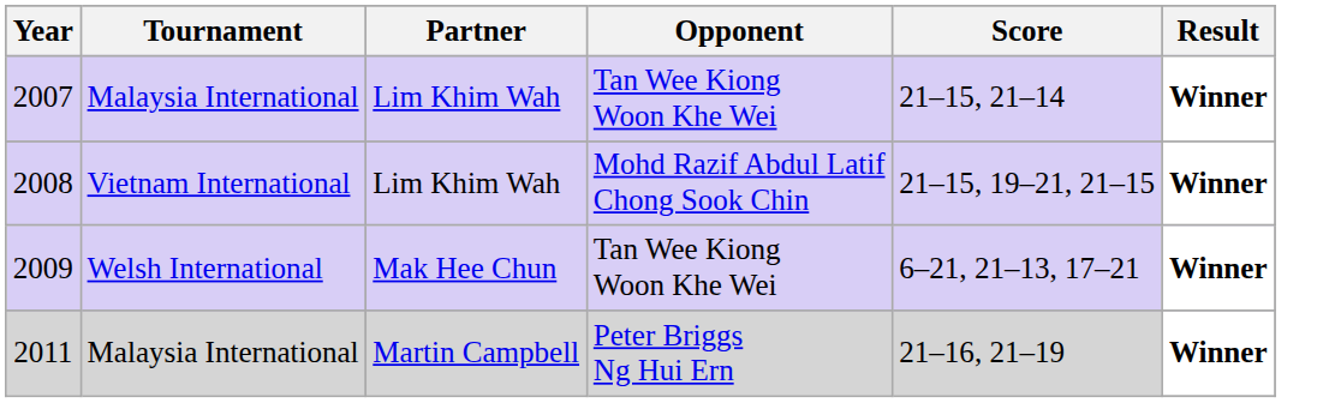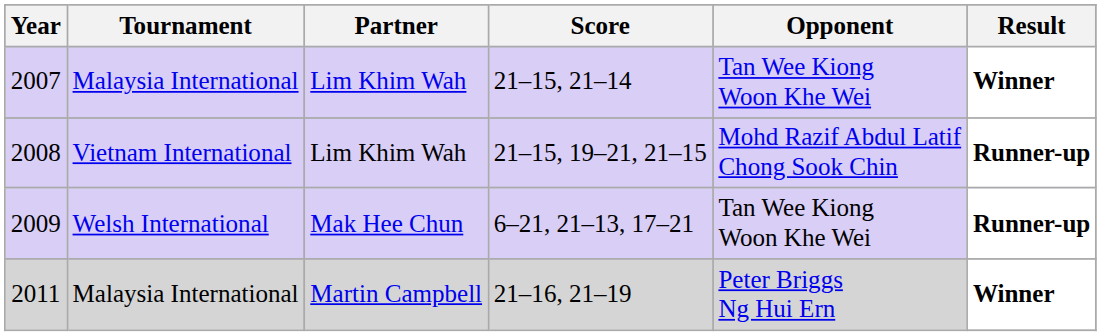columns swapped: Opponent <-> Score
2008 | Result: Winner -> Runner-up
2009 | Result: Winner -> Runner-up
